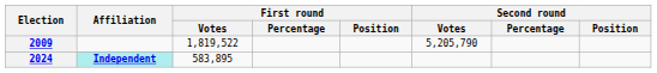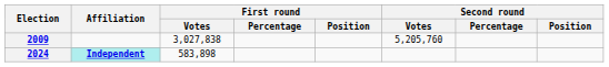2009 | First round / Votes: 1,819,522 -> 3,027,838
2009 | Second round / Votes: 5,205,790 -> 5,205,760
2024 | First round / Votes: 583,895 -> 583,898
